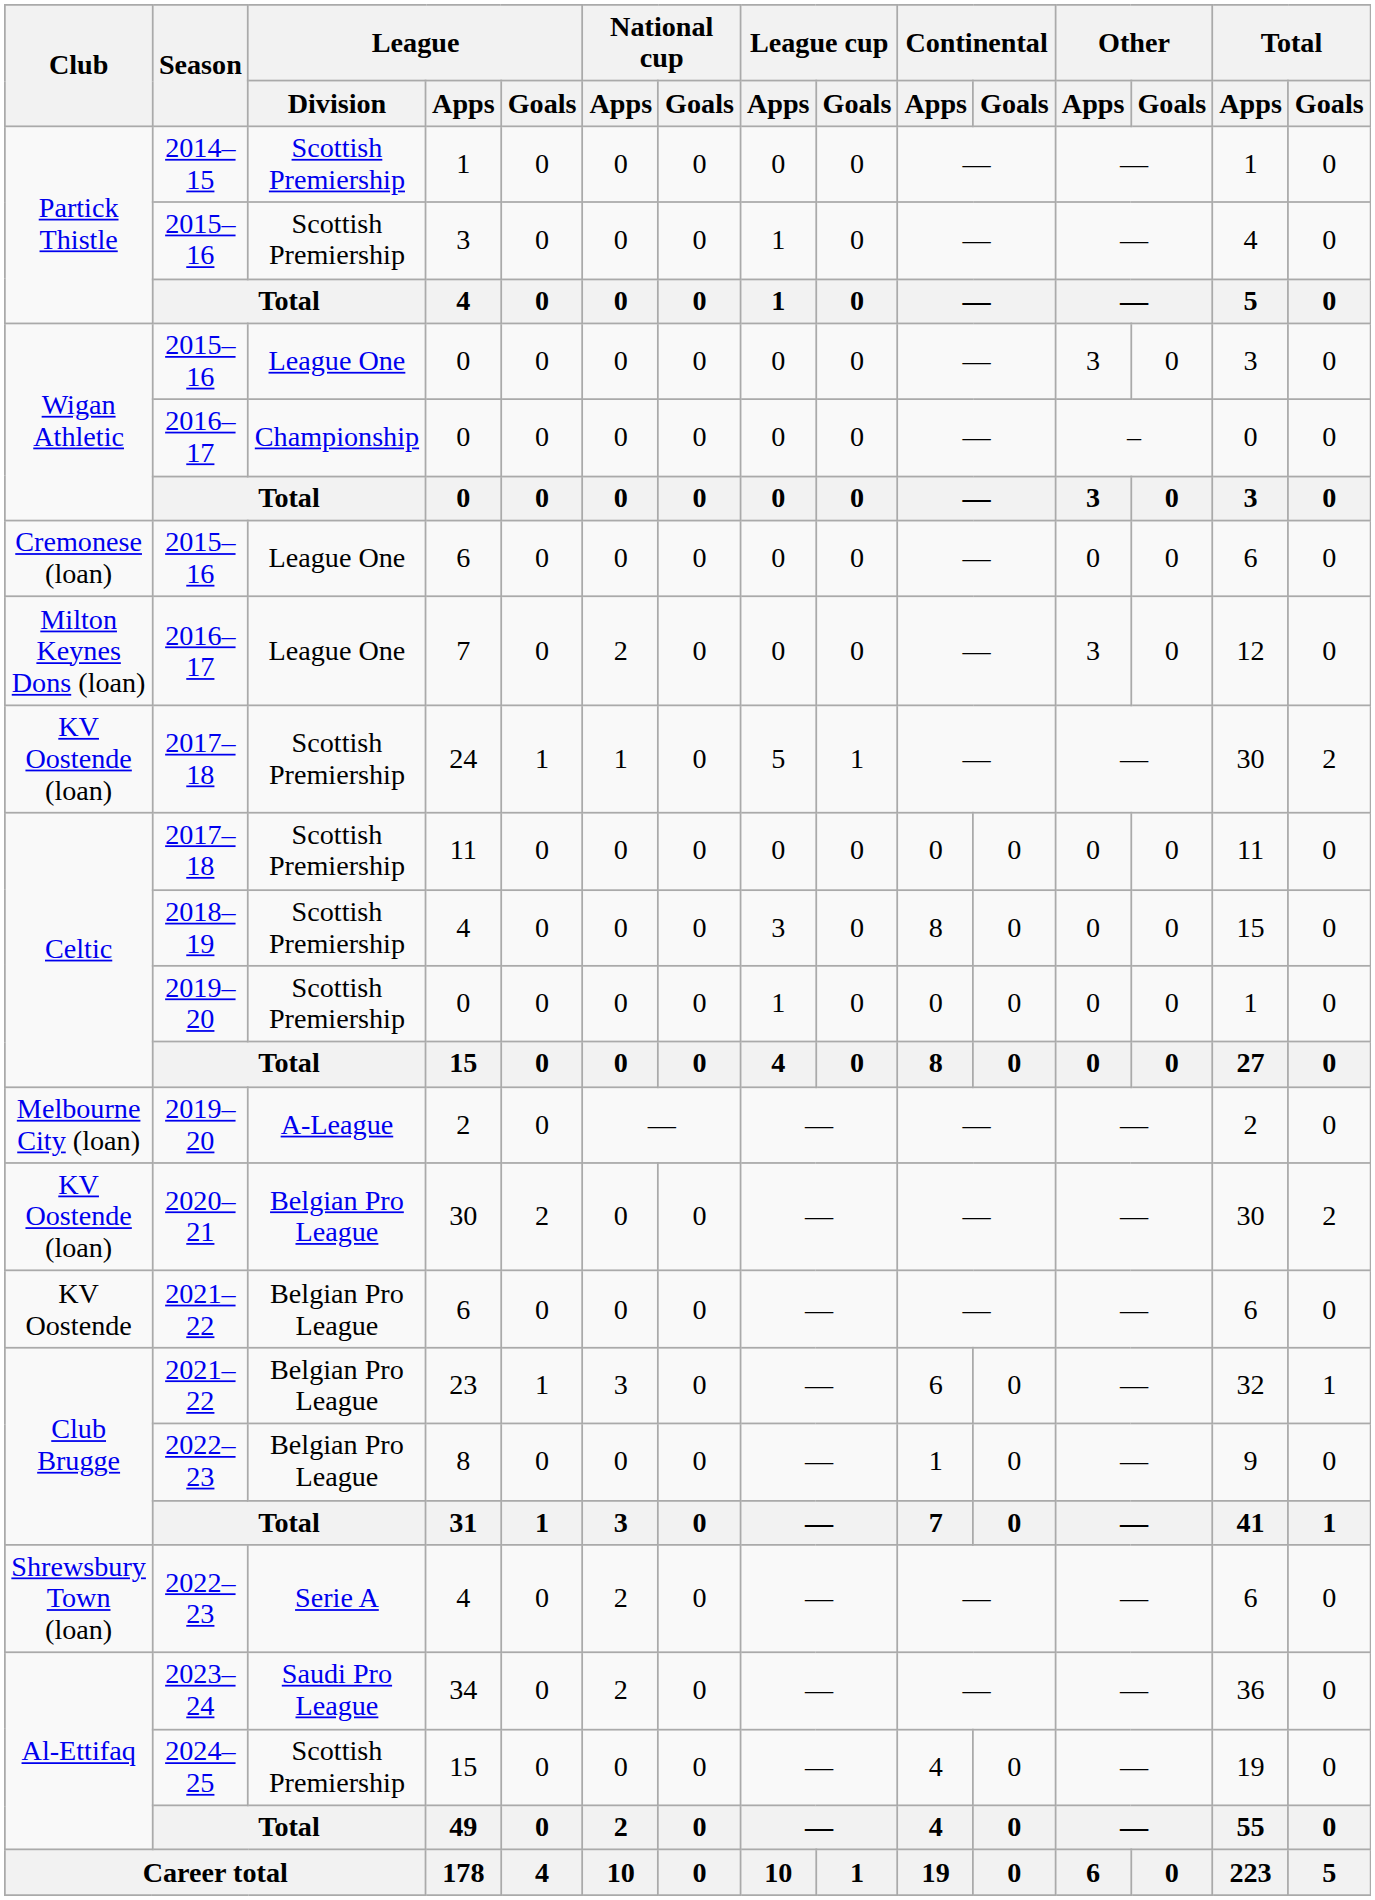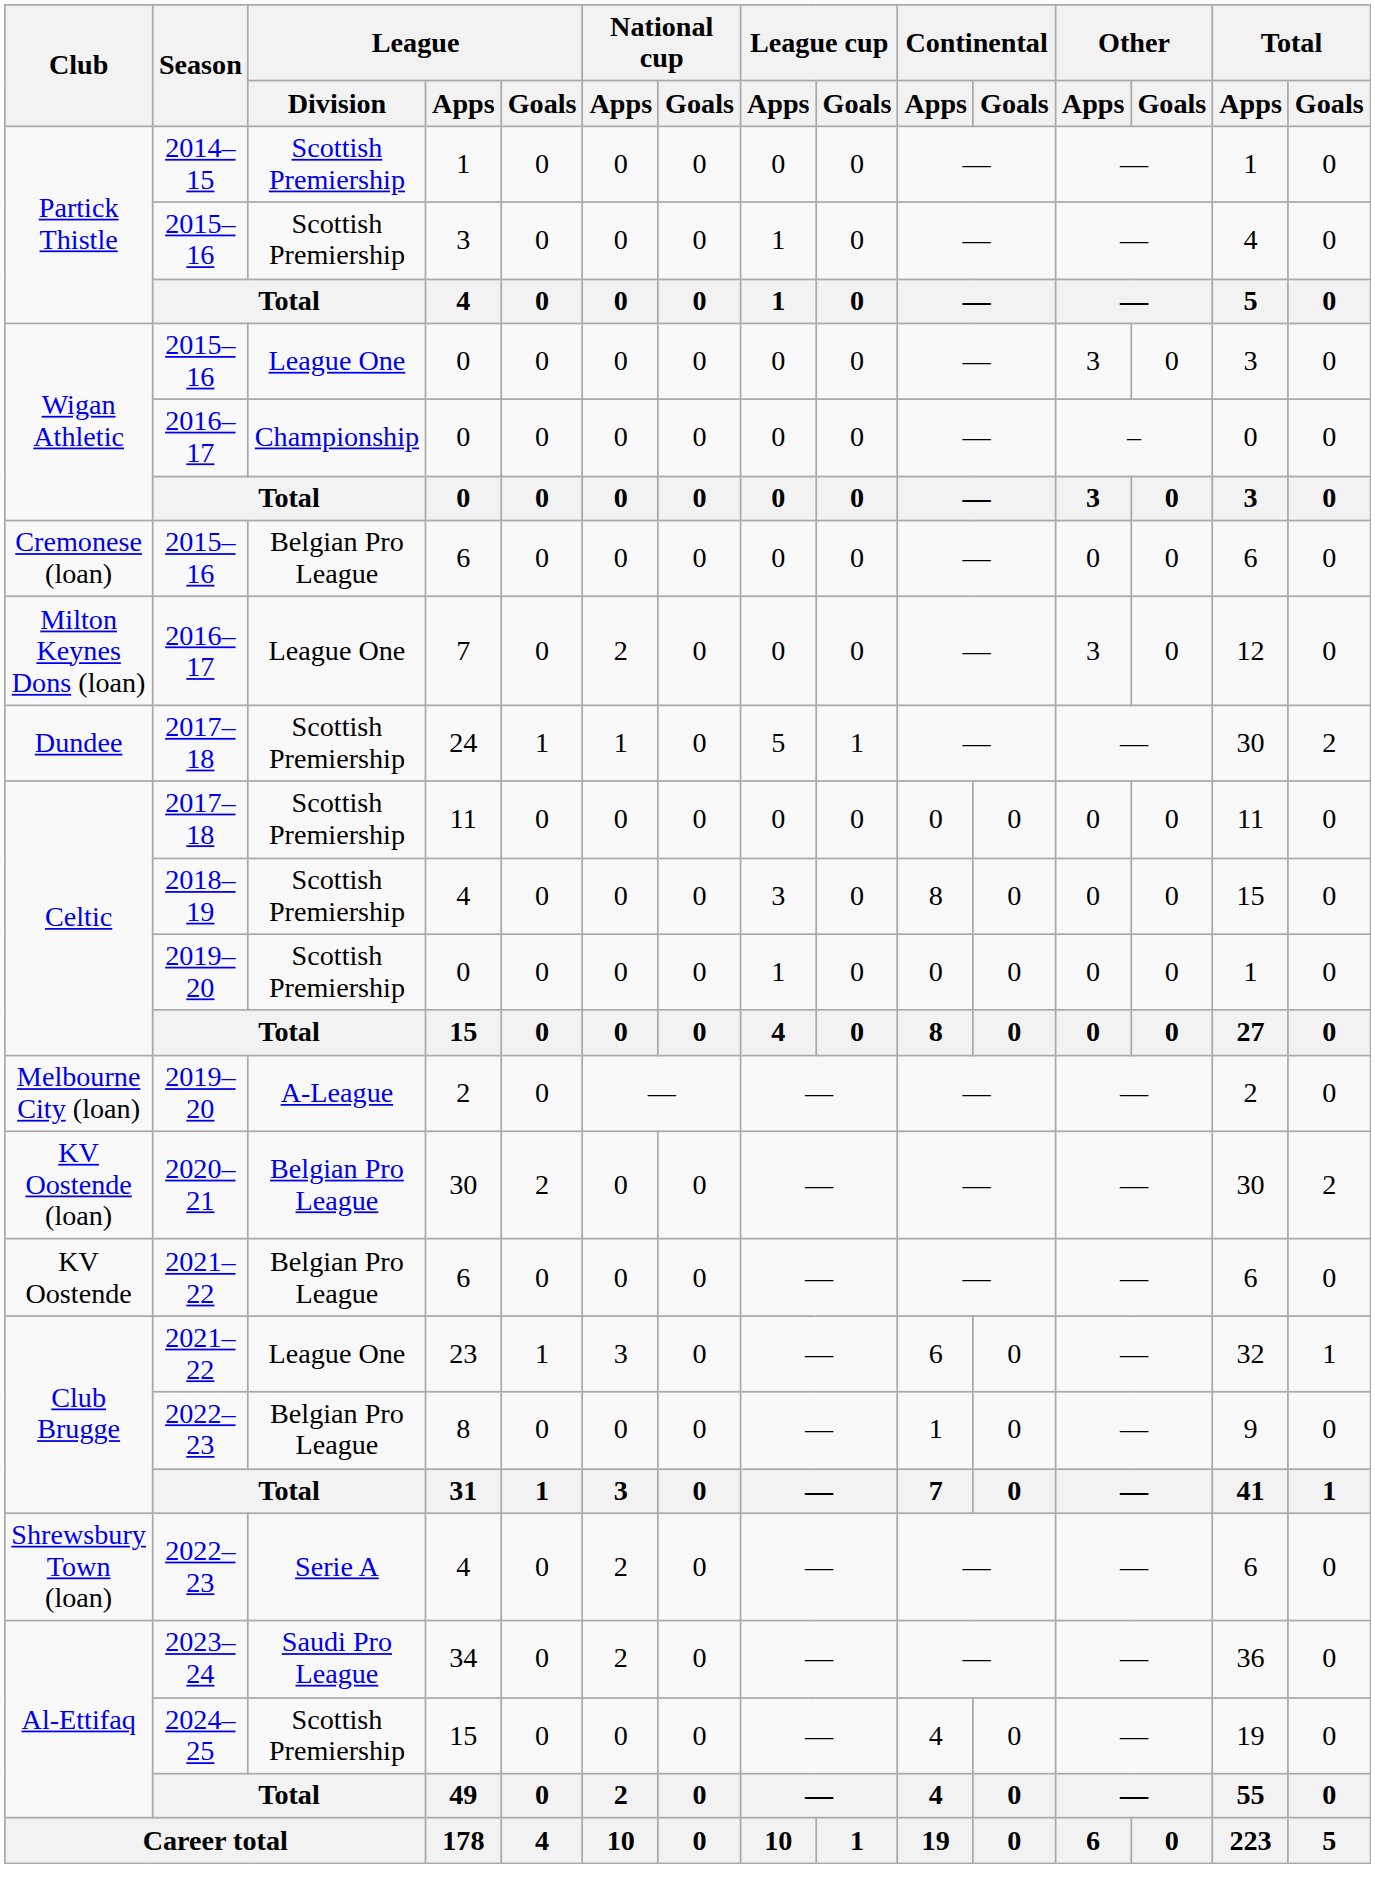2015–16 / 6 | League / Division: League One -> Belgian Pro League
24 | Club: KV Oostende (loan) -> Dundee
23 | League / Division: Belgian Pro League -> League One
